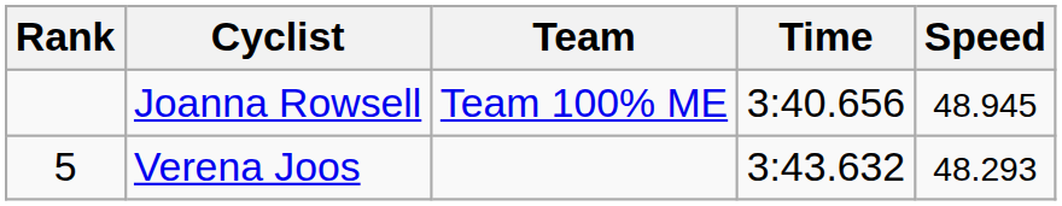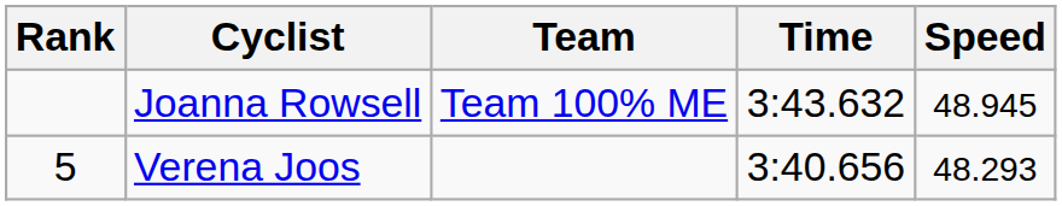Joanna Rowsell | Time: 3:40.656 -> 3:43.632
Verena Joos | Time: 3:43.632 -> 3:40.656
